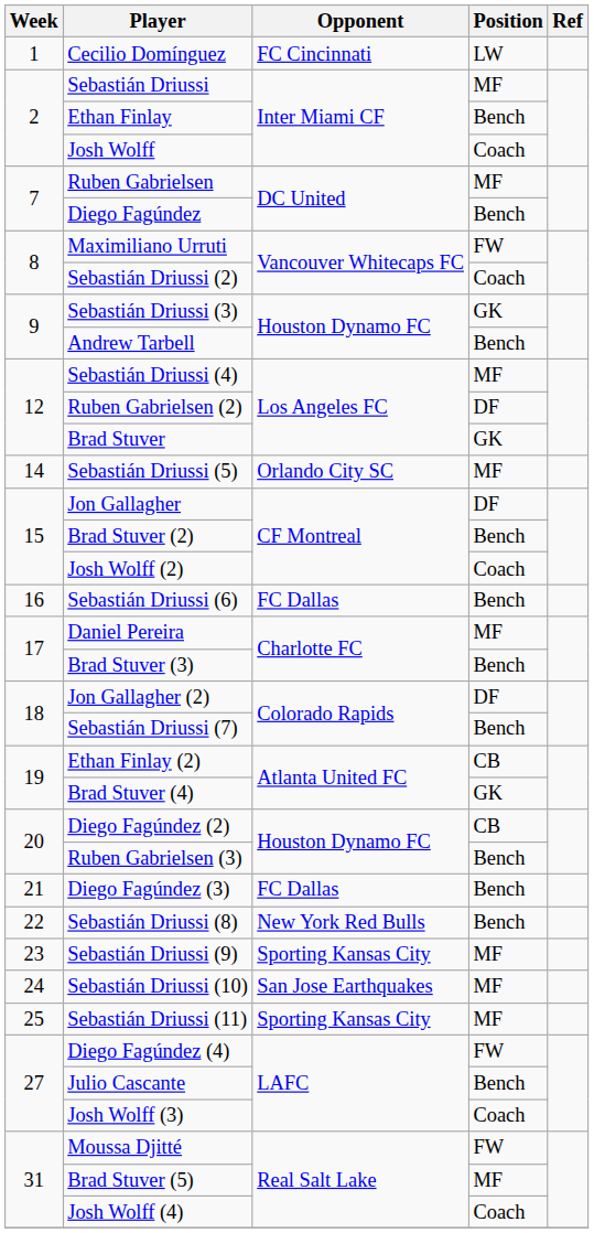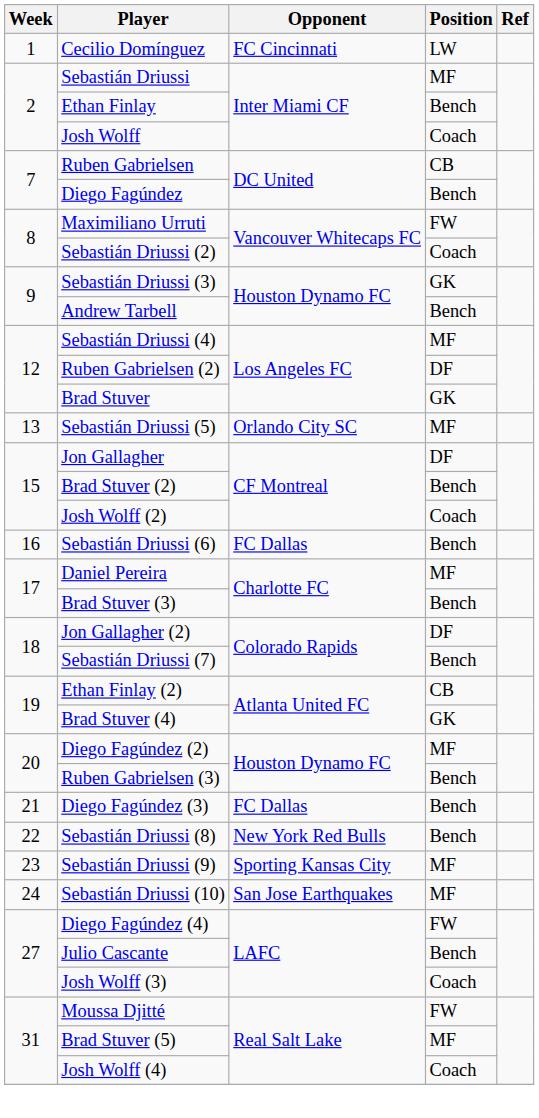Ruben Gabrielsen | Position: MF -> CB
Sebastián Driussi (5) | Week: 14 -> 13
Diego Fagúndez (2) | Position: CB -> MF
- row: 25 | Sebastián Driussi (11) | Sporting Kansas City | MF
